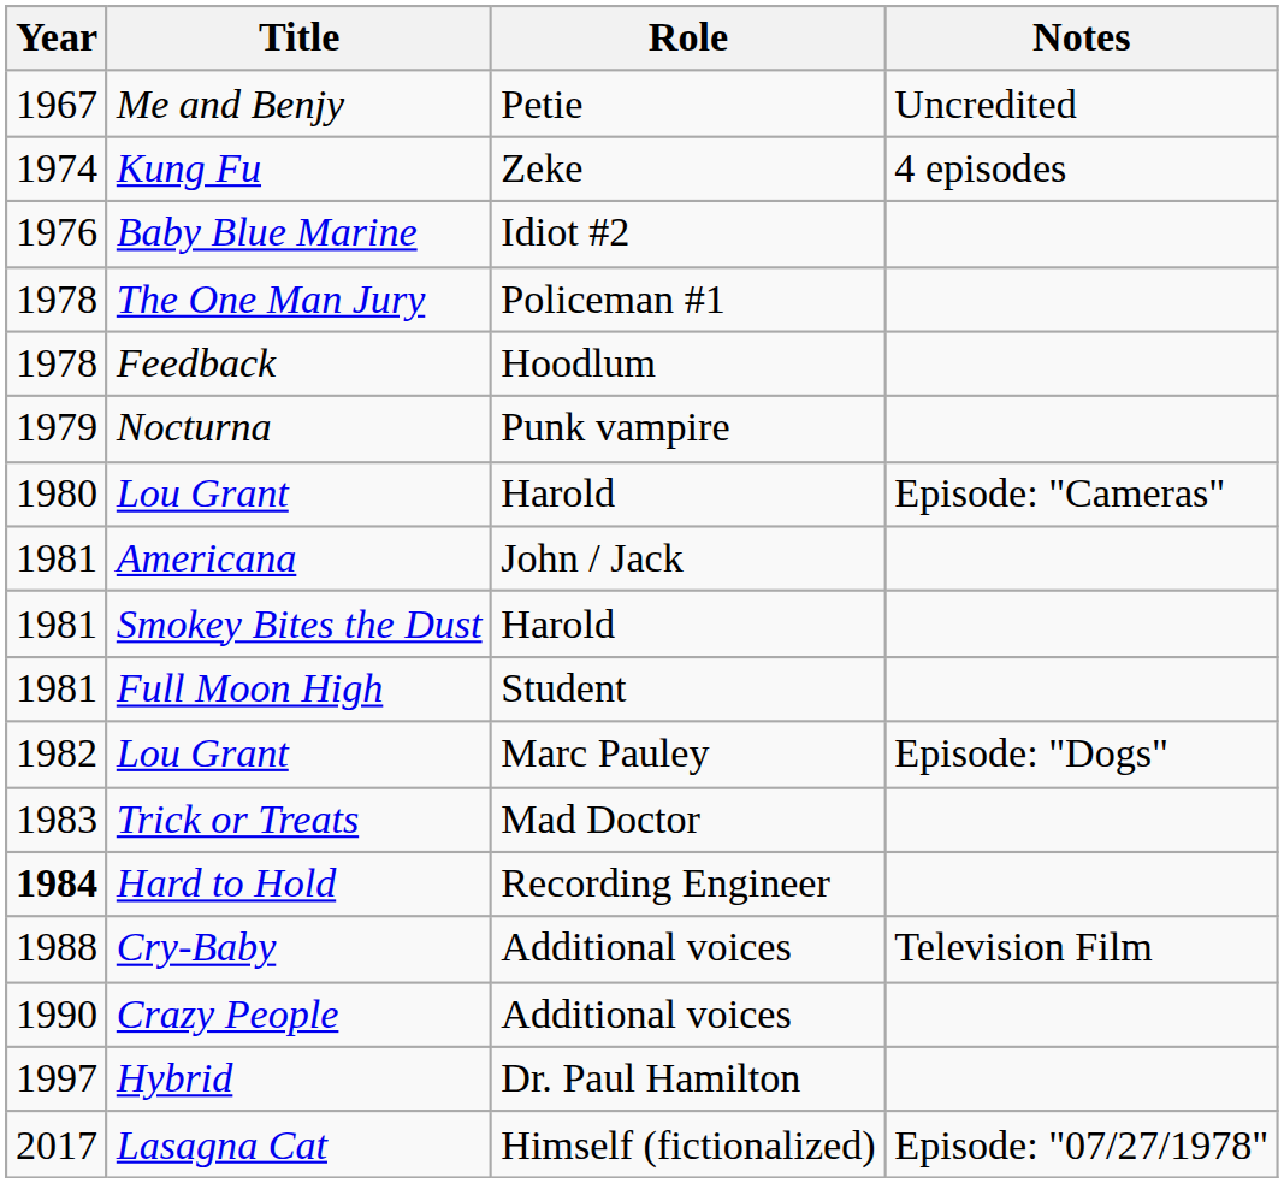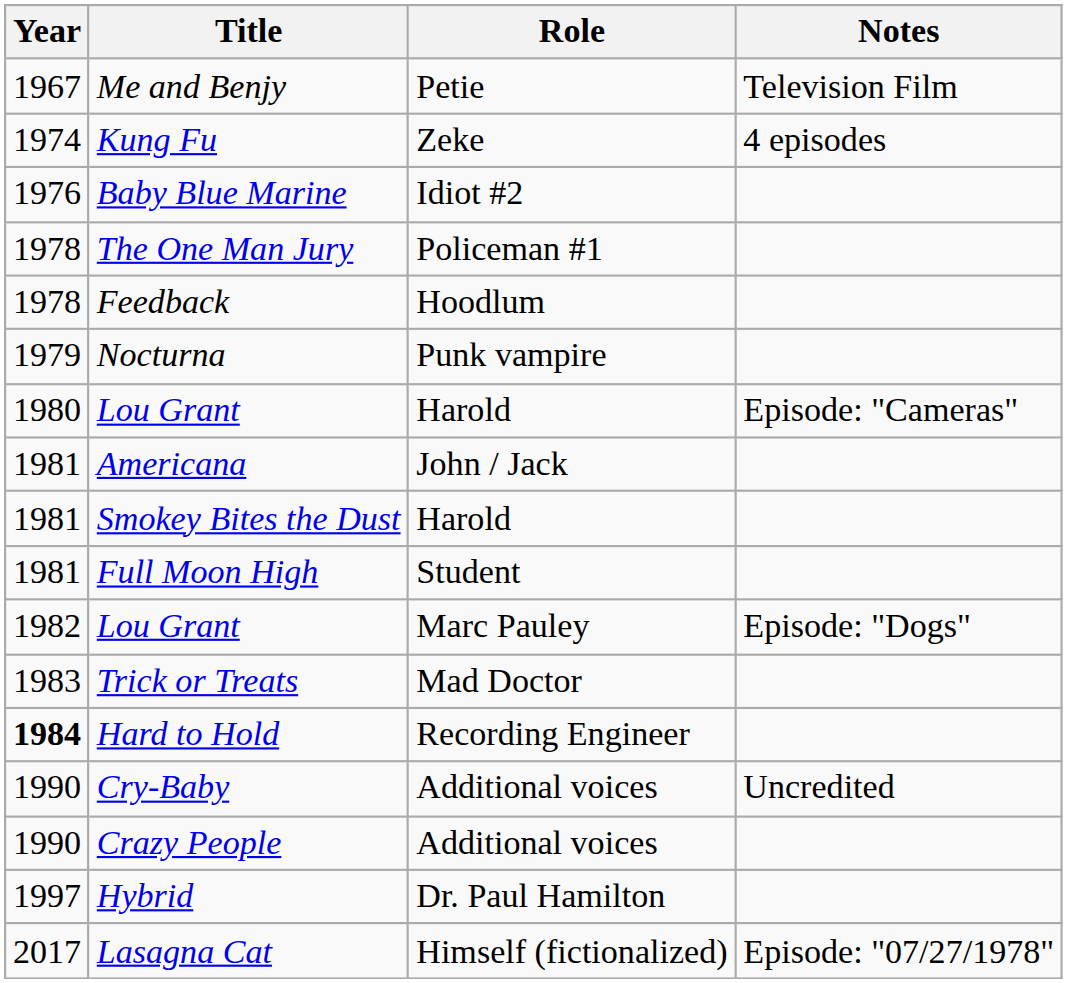Me and Benjy | Notes: Uncredited -> Television Film
Cry-Baby | Year: 1988 -> 1990
Cry-Baby | Notes: Television Film -> Uncredited
